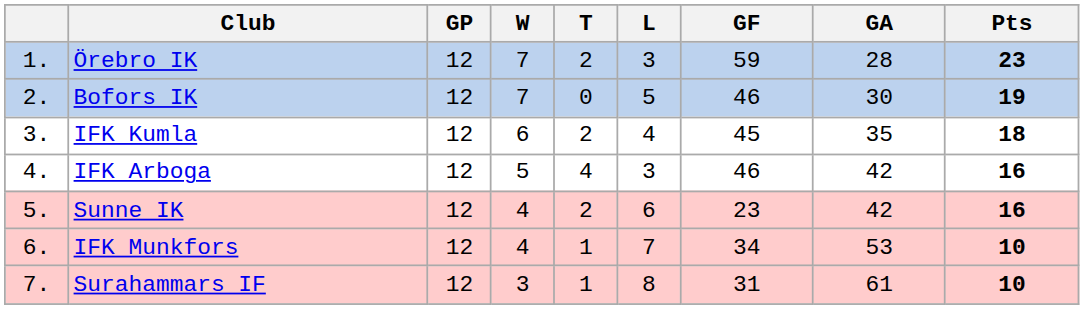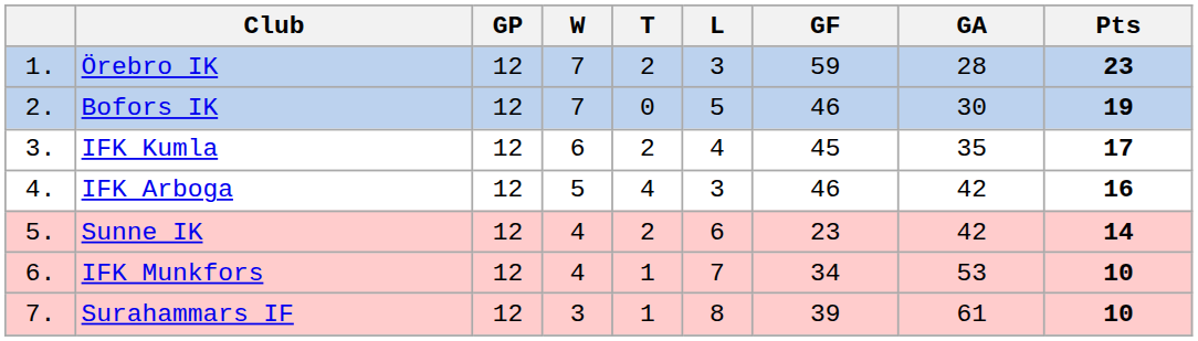IFK Kumla | Pts: 18 -> 17
Sunne IK | Pts: 16 -> 14
Surahammars IF | GF: 31 -> 39
